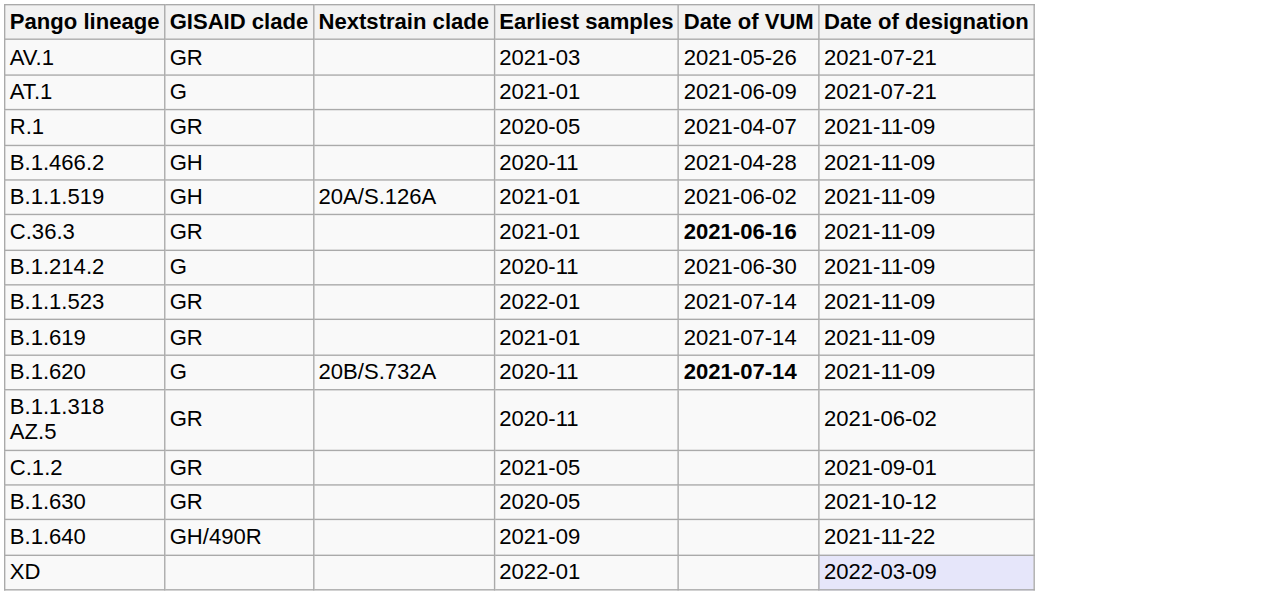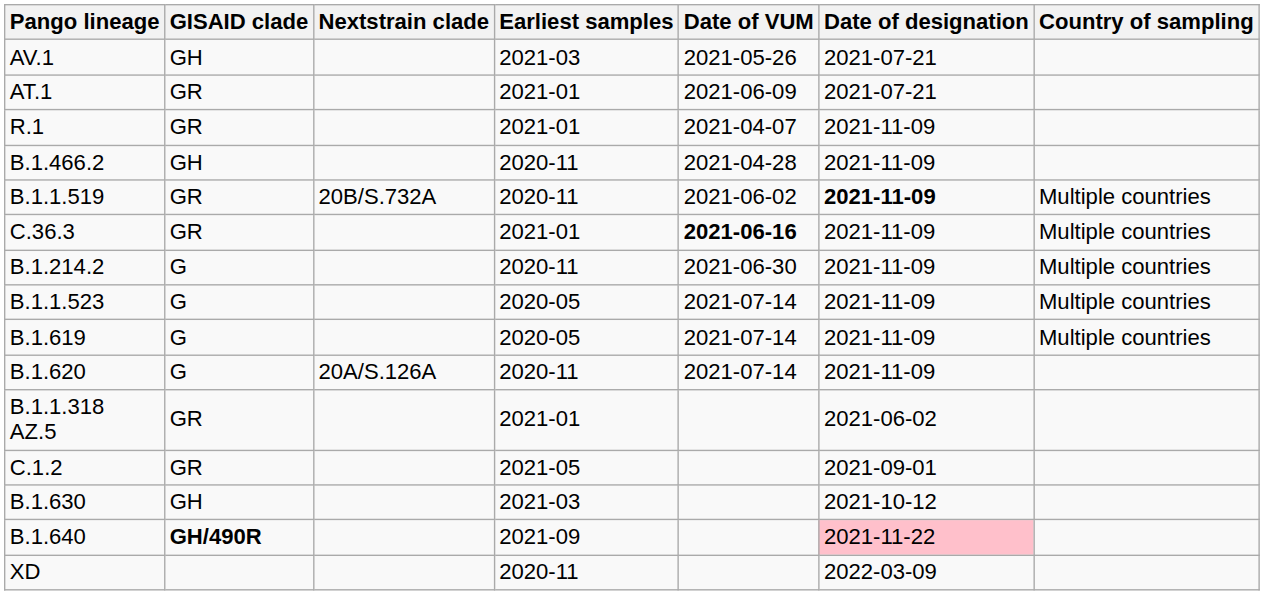+ column: Country of sampling | Multiple countries | Multiple countries | Multiple countries | Multiple countries | Multiple countries
AV.1 | GISAID clade: GR -> GH
AT.1 | GISAID clade: G -> GR
R.1 | Earliest samples: 2020-05 -> 2021-01
B.1.1.519 | GISAID clade: GH -> GR
B.1.1.519 | Nextstrain clade: 20A/S.126A -> 20B/S.732A
B.1.1.519 | Earliest samples: 2021-01 -> 2020-11
B.1.1.519 | Date of designation: normal -> bold
B.1.1.523 | GISAID clade: GR -> G
B.1.1.523 | Earliest samples: 2022-01 -> 2020-05
B.1.619 | GISAID clade: GR -> G
B.1.619 | Earliest samples: 2021-01 -> 2020-05
B.1.620 | Nextstrain clade: 20B/S.732A -> 20A/S.126A
B.1.620 | Date of VUM: bold -> normal
B.1.1.318 AZ.5 | Earliest samples: 2020-11 -> 2021-01
B.1.630 | GISAID clade: GR -> GH
B.1.630 | Earliest samples: 2020-05 -> 2021-03
B.1.640 | GISAID clade: normal -> bold
B.1.640 | Date of designation: no background -> pink background
XD | Earliest samples: 2022-01 -> 2020-11
XD | Date of designation: lavender background -> no background
